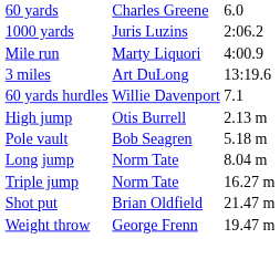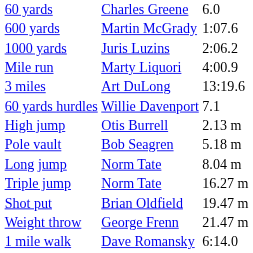+ row: 600 yards | Martin McGrady | 1:07.6
Shot put | column 3: 21.47 m -> 19.47 m
Weight throw | column 3: 19.47 m -> 21.47 m
+ row: 1 mile walk | Dave Romansky | 6:14.0
